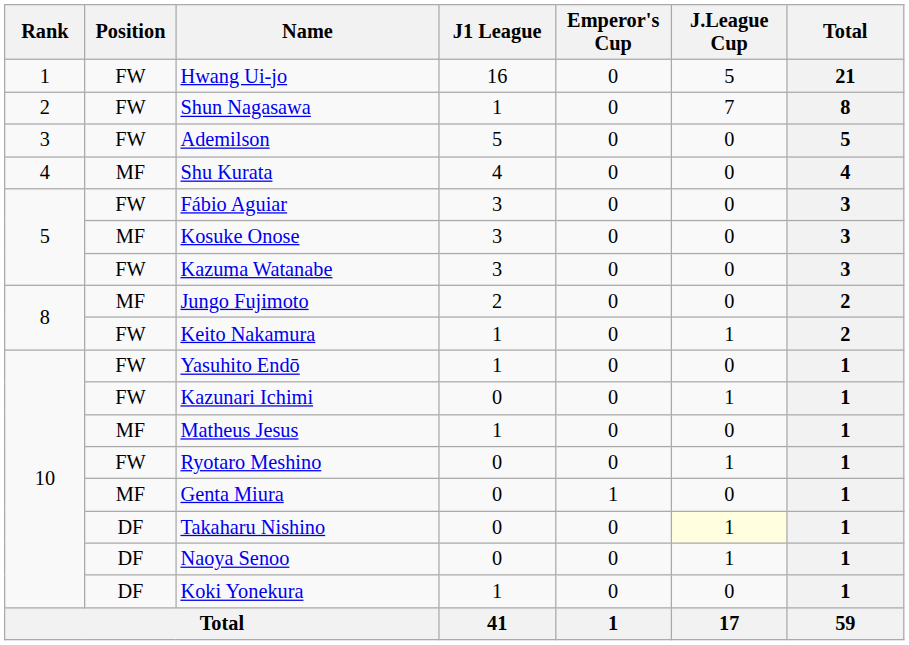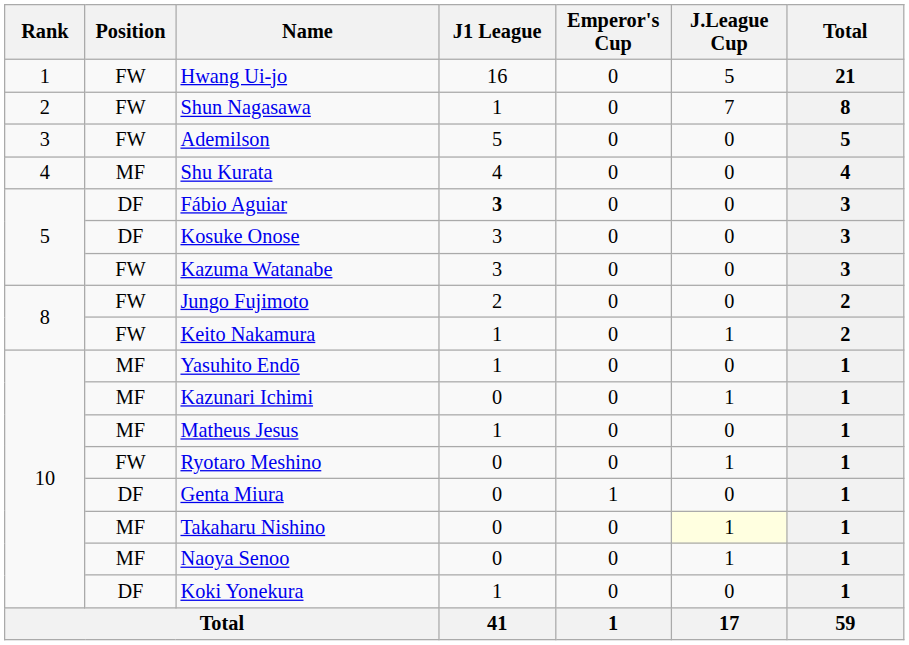Fábio Aguiar | Position: FW -> DF
Fábio Aguiar | J1 League: normal -> bold
Kosuke Onose | Position: MF -> DF
Jungo Fujimoto | Position: MF -> FW
Yasuhito Endō | Position: FW -> MF
Kazunari Ichimi | Position: FW -> MF
Genta Miura | Position: MF -> DF
Takaharu Nishino | Position: DF -> MF
Naoya Senoo | Position: DF -> MF
